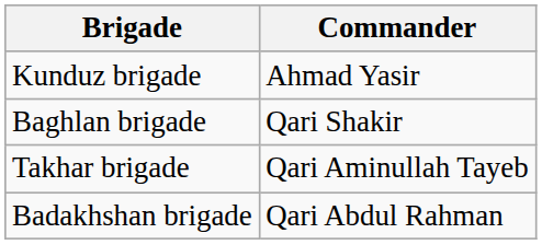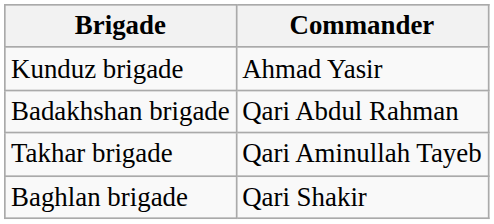rows swapped: Baghlan brigade <-> Badakhshan brigade
